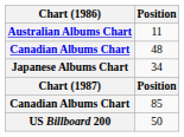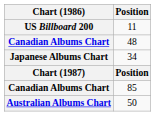11 | Chart (1986): Australian Albums Chart -> US Billboard 200
50 | Chart (1986): US Billboard 200 -> Australian Albums Chart
